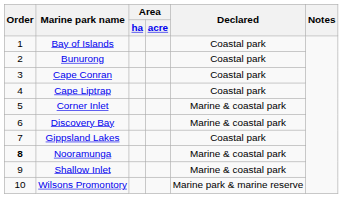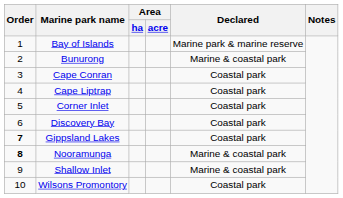Bay of Islands | Declared: Coastal park -> Marine park & marine reserve
Bunurong | Declared: Coastal park -> Marine & coastal park
Corner Inlet | Declared: Marine & coastal park -> Coastal park
Discovery Bay | Declared: Marine & coastal park -> Coastal park
Gippsland Lakes | Order: normal -> bold
Wilsons Promontory | Declared: Marine park & marine reserve -> Coastal park
